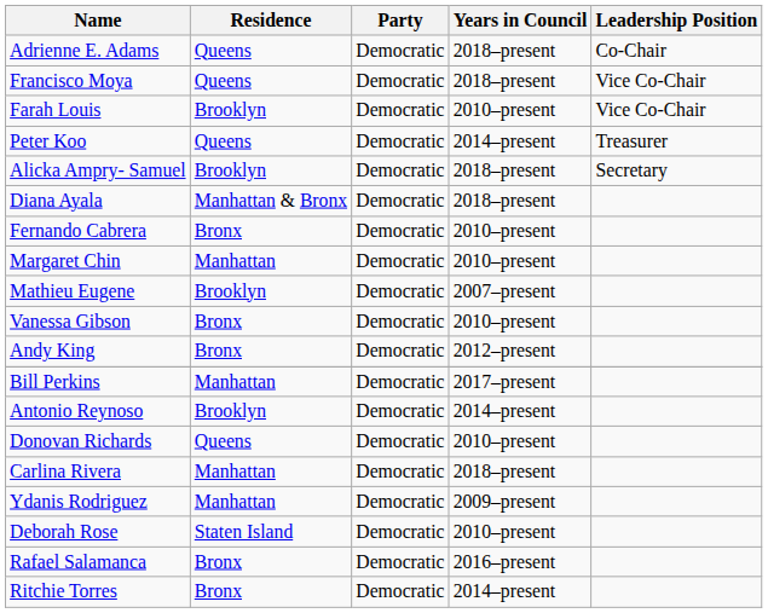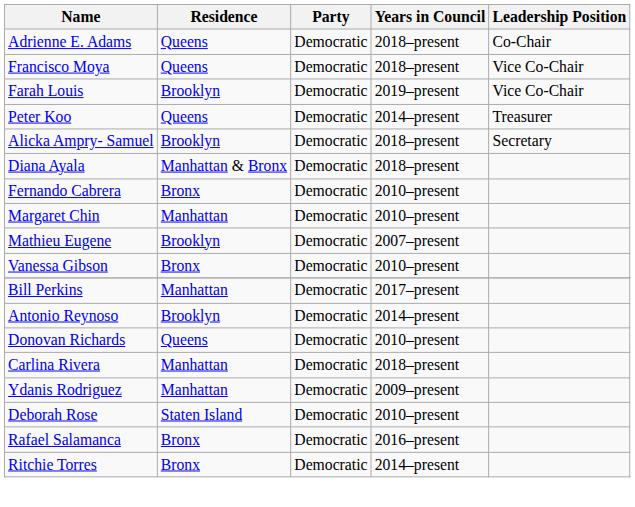Farah Louis | Years in Council: 2010–present -> 2019–present
- row: Andy King | Bronx | Democratic | 2012–present
